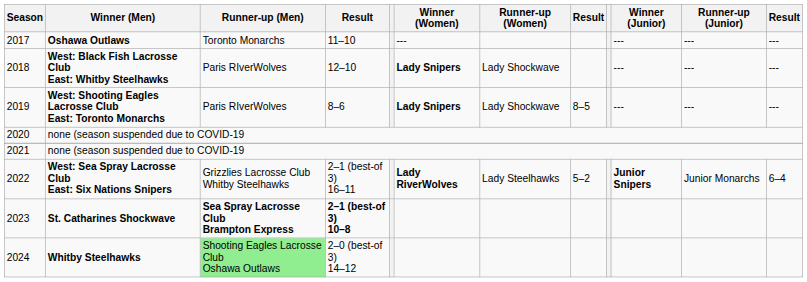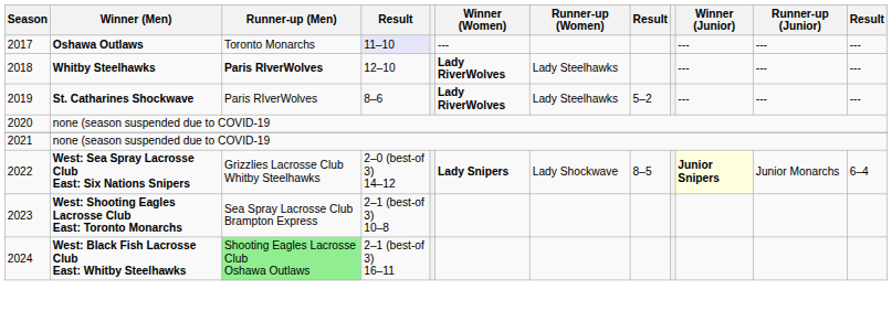2017 | column 4: no background -> lavender background
2018 | Winner (Men): West: Black Fish Lacrosse Club East: Whitby Steelhawks -> Whitby Steelhawks
2018 | Runner-up (Men): normal -> bold
2018 | Winner (Women): Lady Snipers -> Lady RiverWolves
2018 | Runner-up (Women): Lady Shockwave -> Lady Steelhawks
2019 | Winner (Men): West: Shooting Eagles Lacrosse Club East: Toronto Monarchs -> St. Catharines Shockwave
2019 | Winner (Women): Lady Snipers -> Lady RiverWolves
2019 | Runner-up (Women): Lady Shockwave -> Lady Steelhawks
2019 | column 8: 8–5 -> 5–2
2022 | column 4: 2–1 (best-of 3) 16–11 -> 2–0 (best-of 3) 14–12
2022 | Winner (Women): Lady RiverWolves -> Lady Snipers
2022 | Runner-up (Women): Lady Steelhawks -> Lady Shockwave
2022 | column 8: 5–2 -> 8–5
2022 | Winner (Junior): no background -> lightyellow background
2023 | Winner (Men): St. Catharines Shockwave -> West: Shooting Eagles Lacrosse Club East: Toronto Monarchs
2023 | Runner-up (Men): bold -> normal
2023 | column 4: bold -> normal
2024 | Winner (Men): Whitby Steelhawks -> West: Black Fish Lacrosse Club East: Whitby Steelhawks
2024 | column 4: 2–0 (best-of 3) 14–12 -> 2–1 (best-of 3) 16–11
